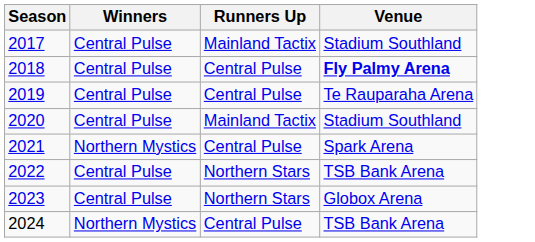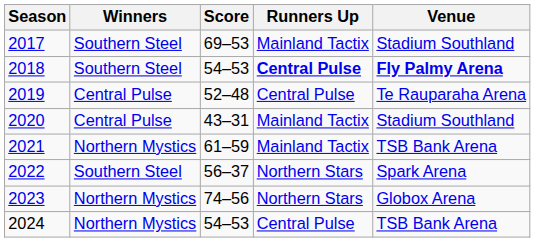+ column: Score | 69–53 | 54–53 | 52–48 | 43–31 | 61–59 | 56–37 | 74–56 | 54–53
2017 | Winners: Central Pulse -> Southern Steel
2018 | Winners: Central Pulse -> Southern Steel
2018 | Runners Up: normal -> bold
2021 | Runners Up: Central Pulse -> Mainland Tactix
2021 | Venue: Spark Arena -> TSB Bank Arena
2022 | Winners: Central Pulse -> Southern Steel
2022 | Venue: TSB Bank Arena -> Spark Arena
2023 | Winners: Central Pulse -> Northern Mystics
